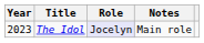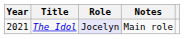The Idol | Year: 2023 -> 2021
